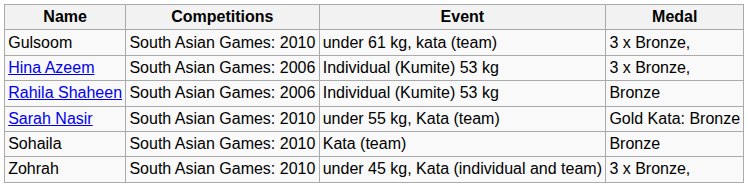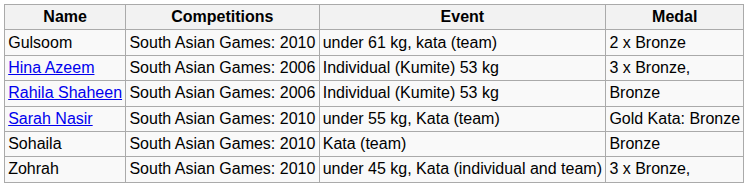Gulsoom | Medal: 3 x Bronze, -> 2 x Bronze
